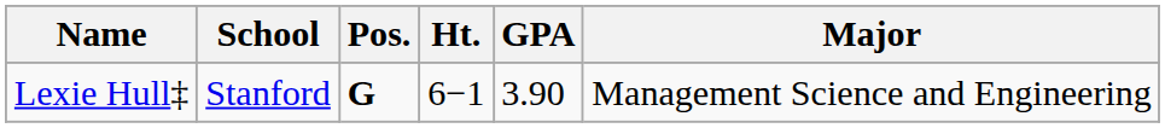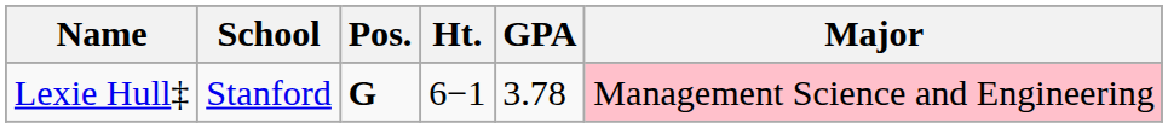Lexie Hull‡ | GPA: 3.90 -> 3.78
Lexie Hull‡ | Major: no background -> pink background
